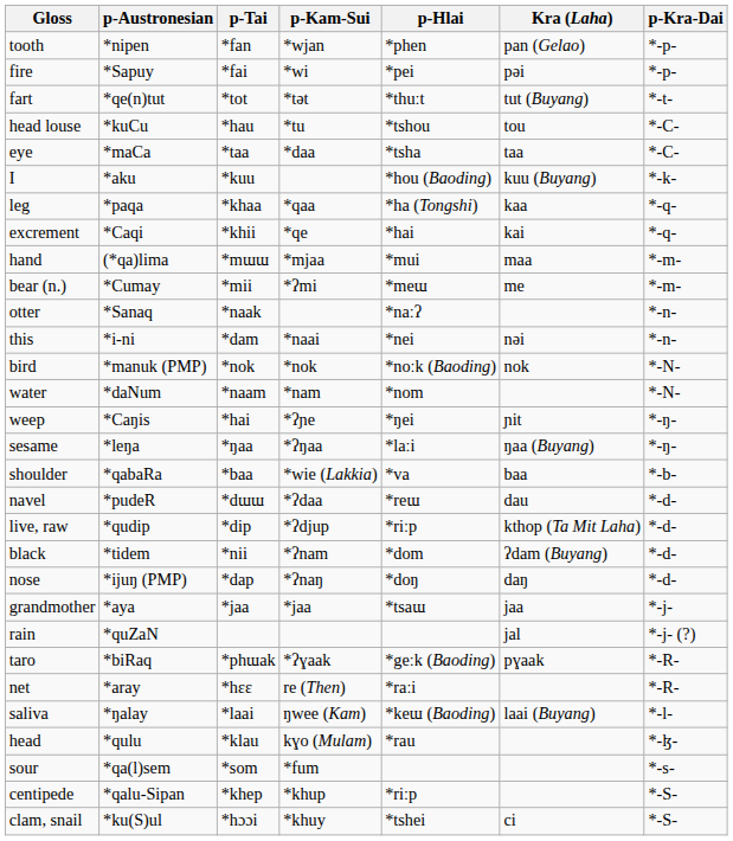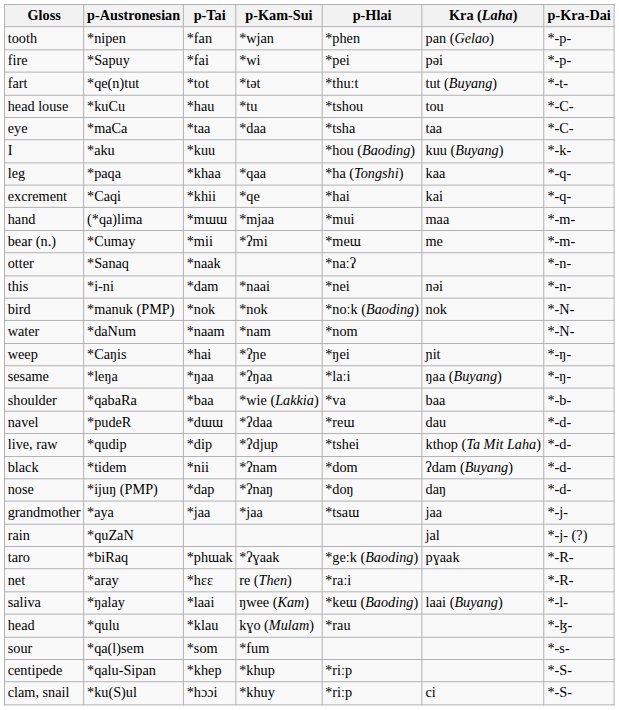live, raw | p-Hlai: *riːp -> *tshei
clam, snail | p-Hlai: *tshei -> *riːp
